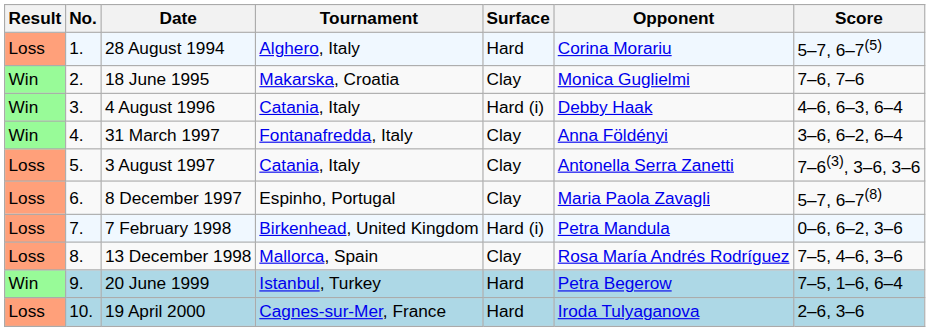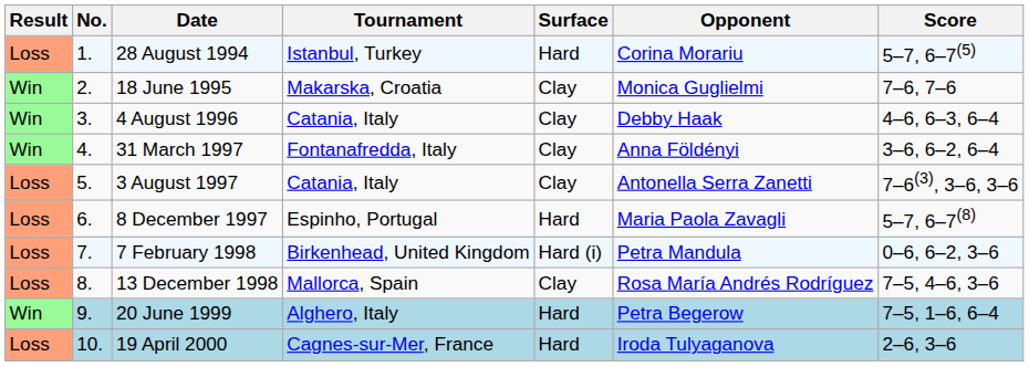28 August 1994 | Tournament: Alghero, Italy -> Istanbul, Turkey
4 August 1996 | Surface: Hard (i) -> Clay
8 December 1997 | Surface: Clay -> Hard
20 June 1999 | Tournament: Istanbul, Turkey -> Alghero, Italy
